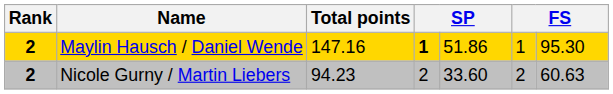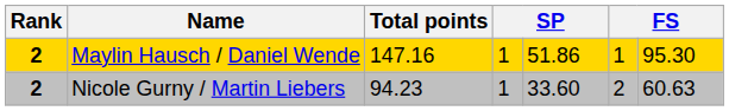Maylin Hausch / Daniel Wende | column 4: bold -> normal
Nicole Gurny / Martin Liebers | column 4: 2 -> 1
